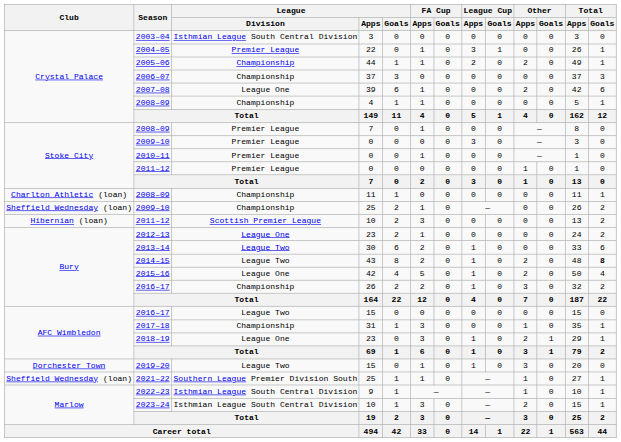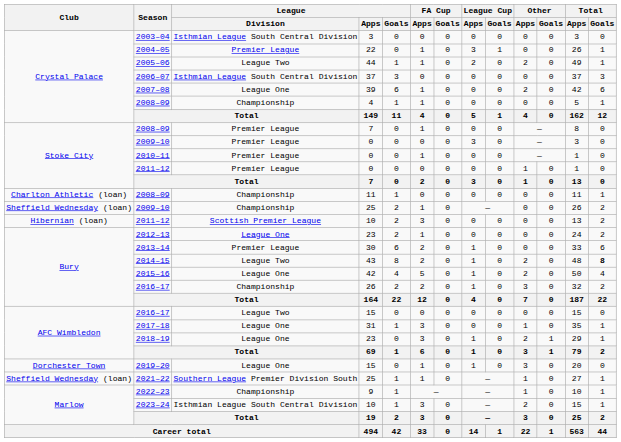2005–06 | League / Division: Championship -> League Two
2006–07 | League / Division: Championship -> Isthmian League South Central Division
2013–14 | League / Division: League Two -> Premier League
2017–18 | League / Division: Championship -> League One
2019–20 | League / Division: League Two -> League One
2022–23 | League / Division: Isthmian League South Central Division -> Championship
